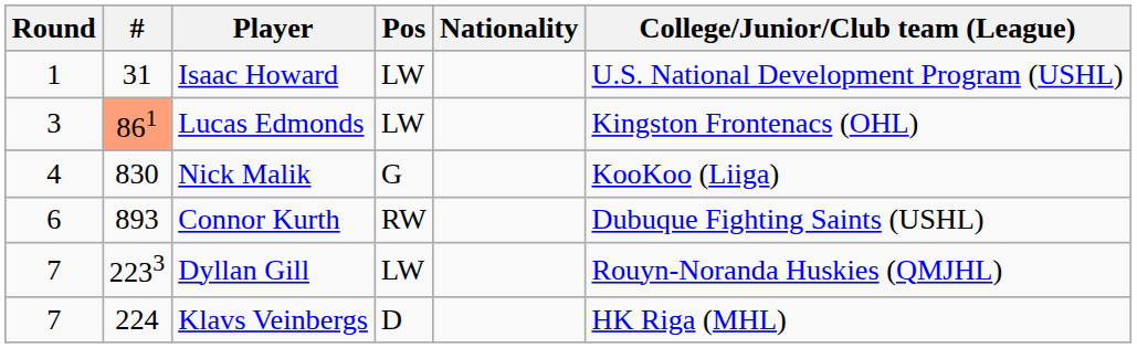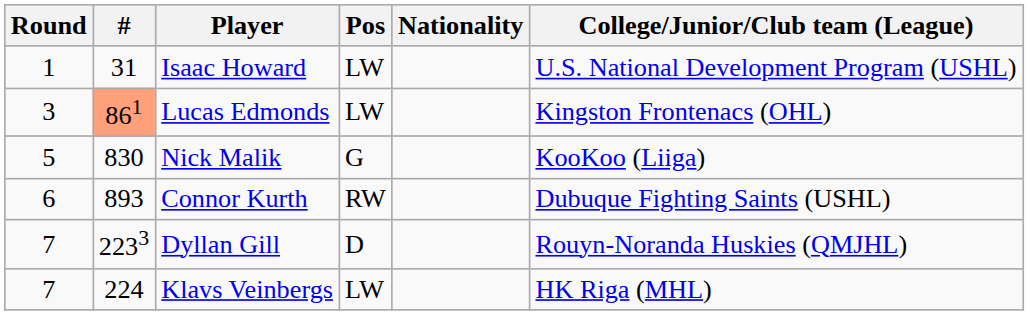Nick Malik | Round: 4 -> 5
Dyllan Gill | Pos: LW -> D
Klavs Veinbergs | Pos: D -> LW
